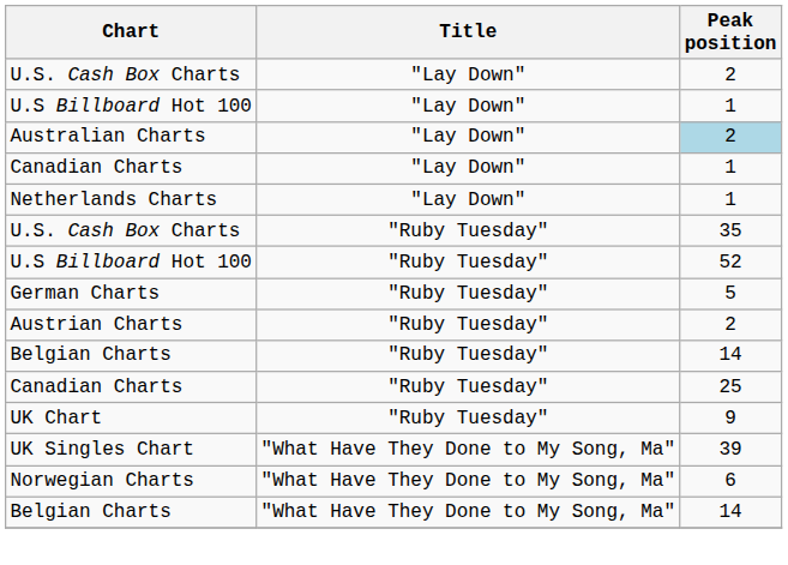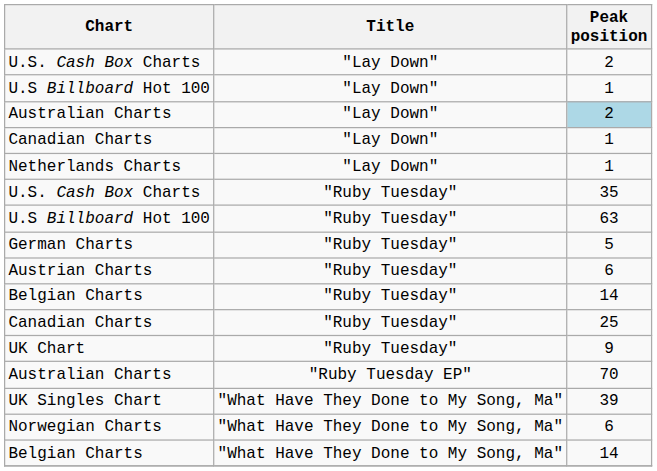U.S Billboard Hot 100 / "Ruby Tuesday" | Peak position: 52 -> 63
Austrian Charts | Peak position: 2 -> 6
+ row: Australian Charts | "Ruby Tuesday EP" | 70
